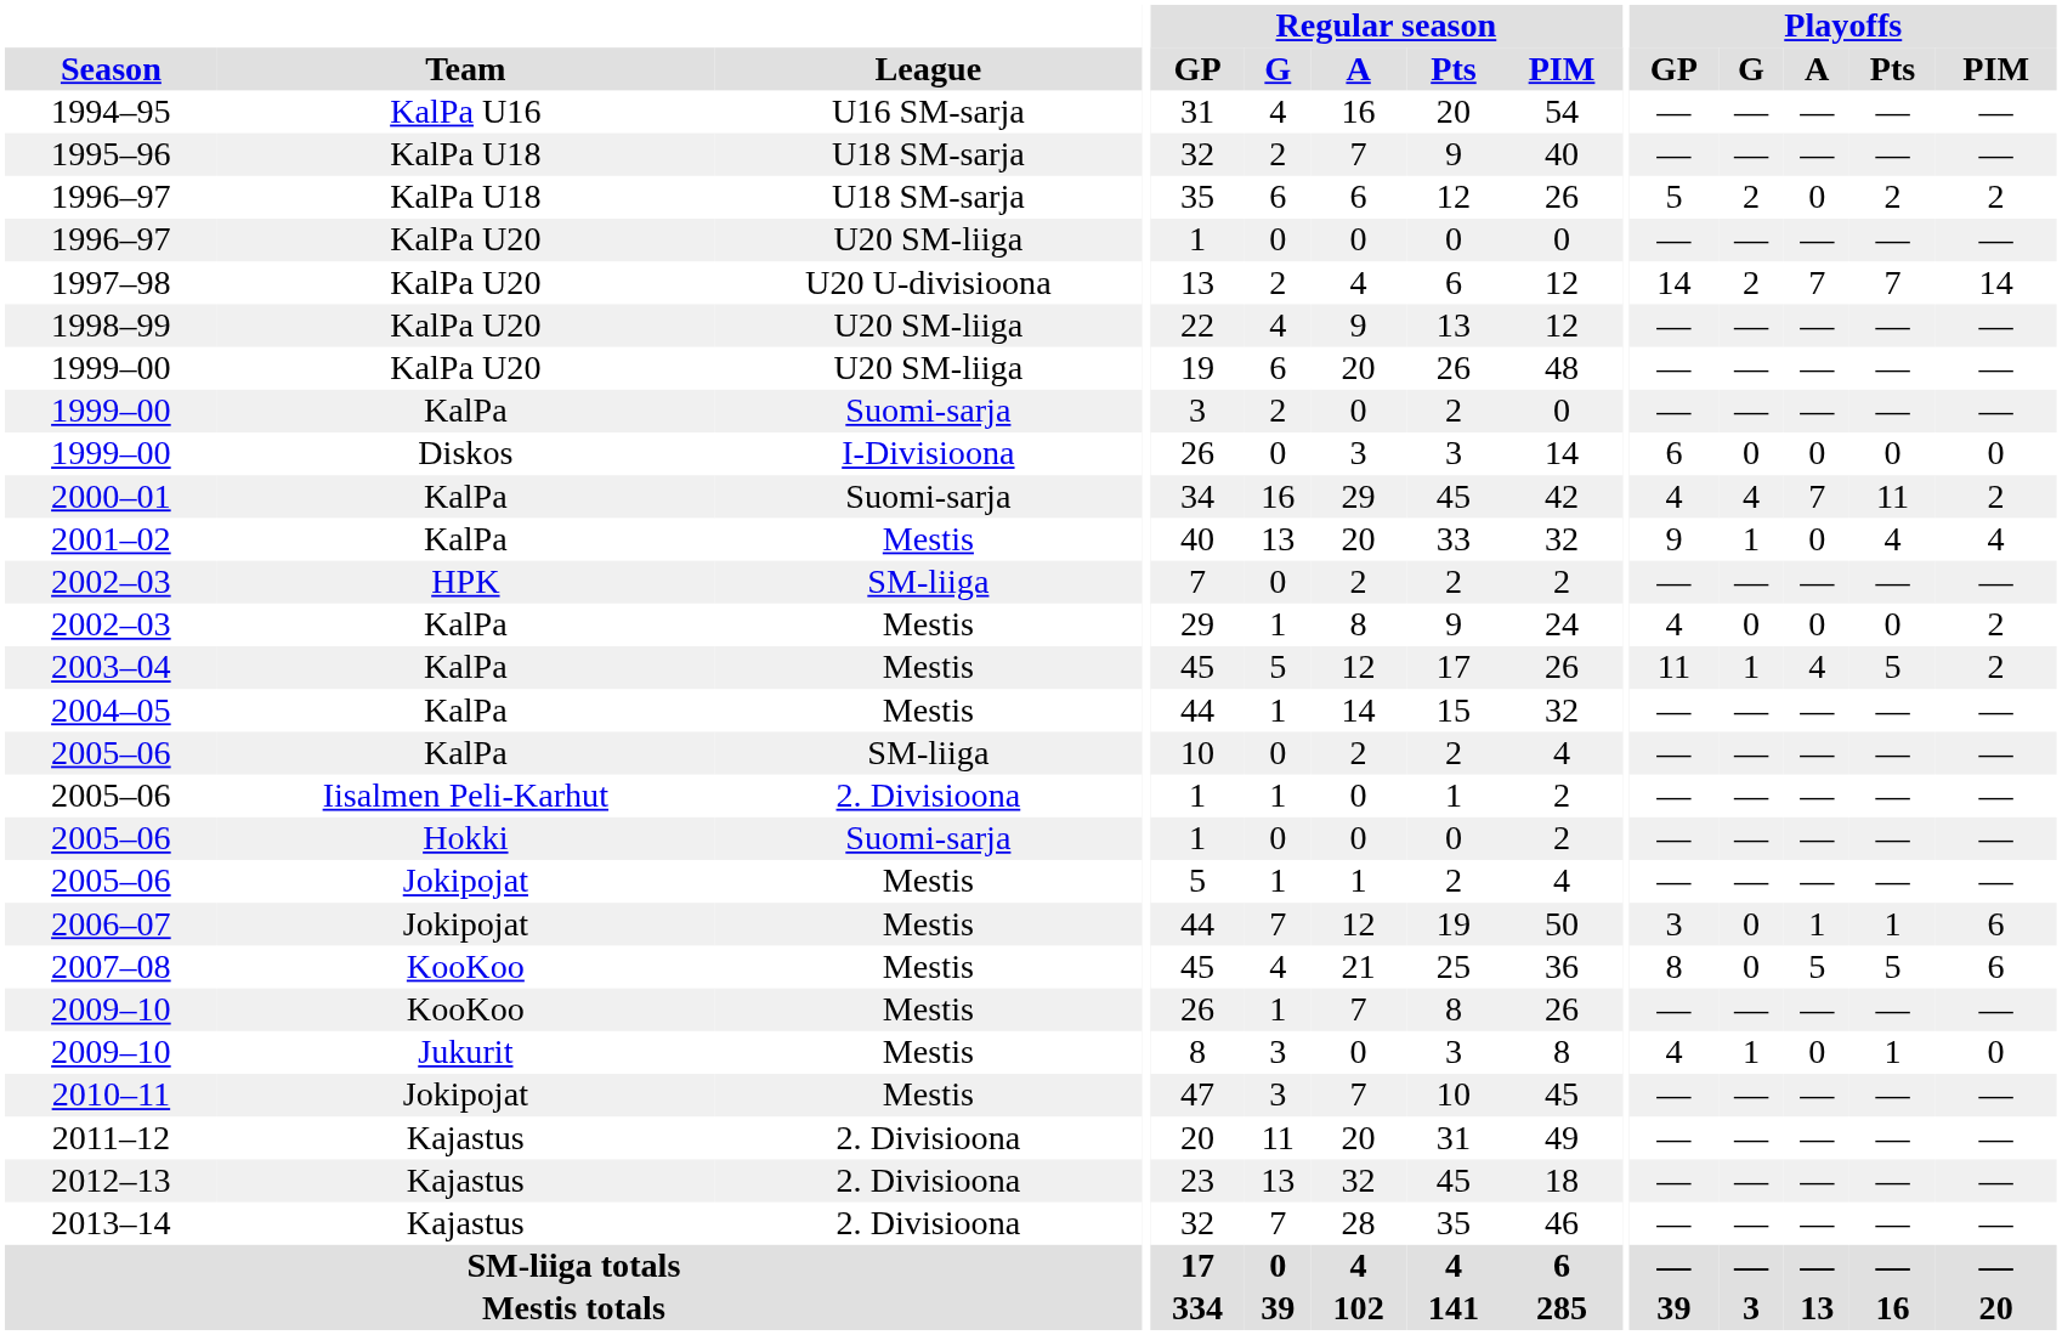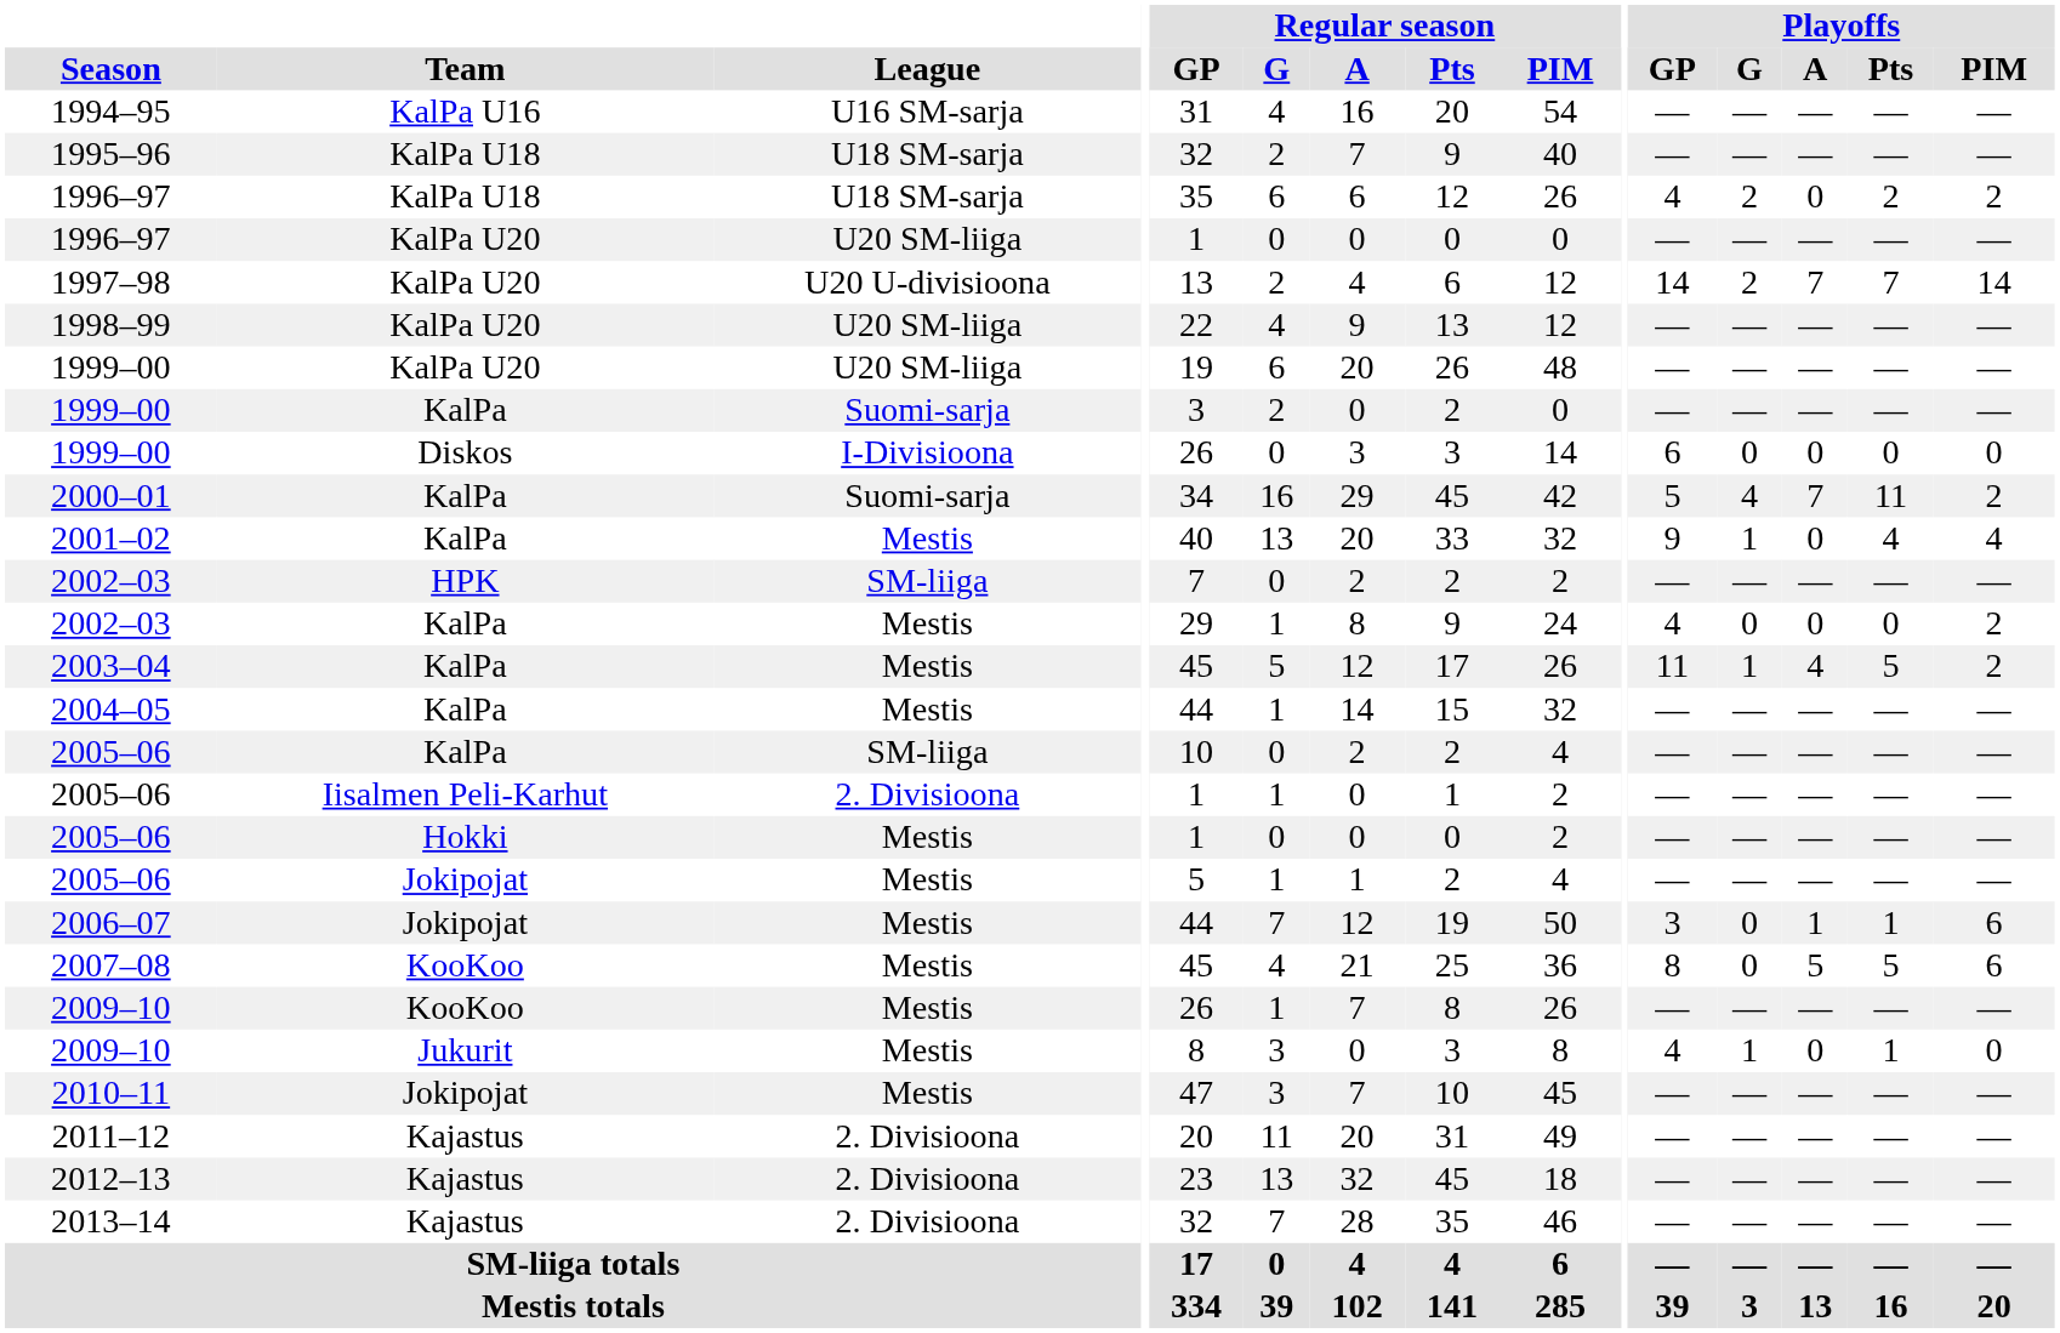1996–97 / KalPa U18 | Playoffs / GP: 5 -> 4
2000–01 | Playoffs / GP: 4 -> 5
2005–06 / Hokki | League: Suomi-sarja -> Mestis
